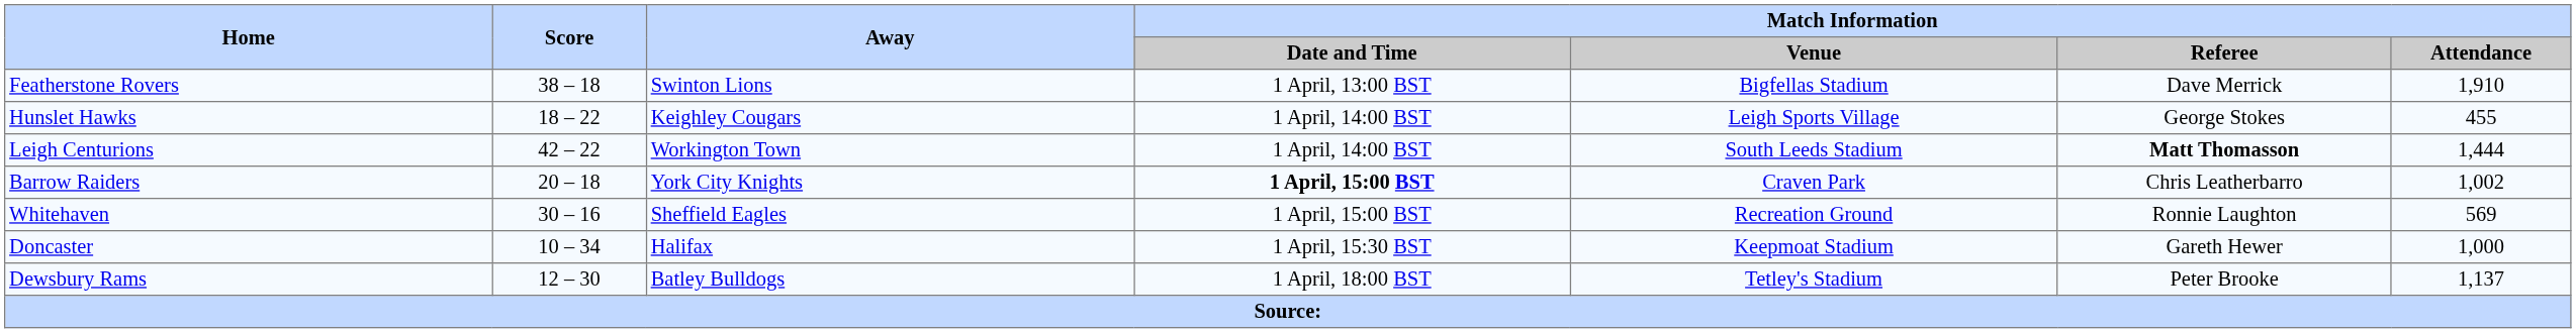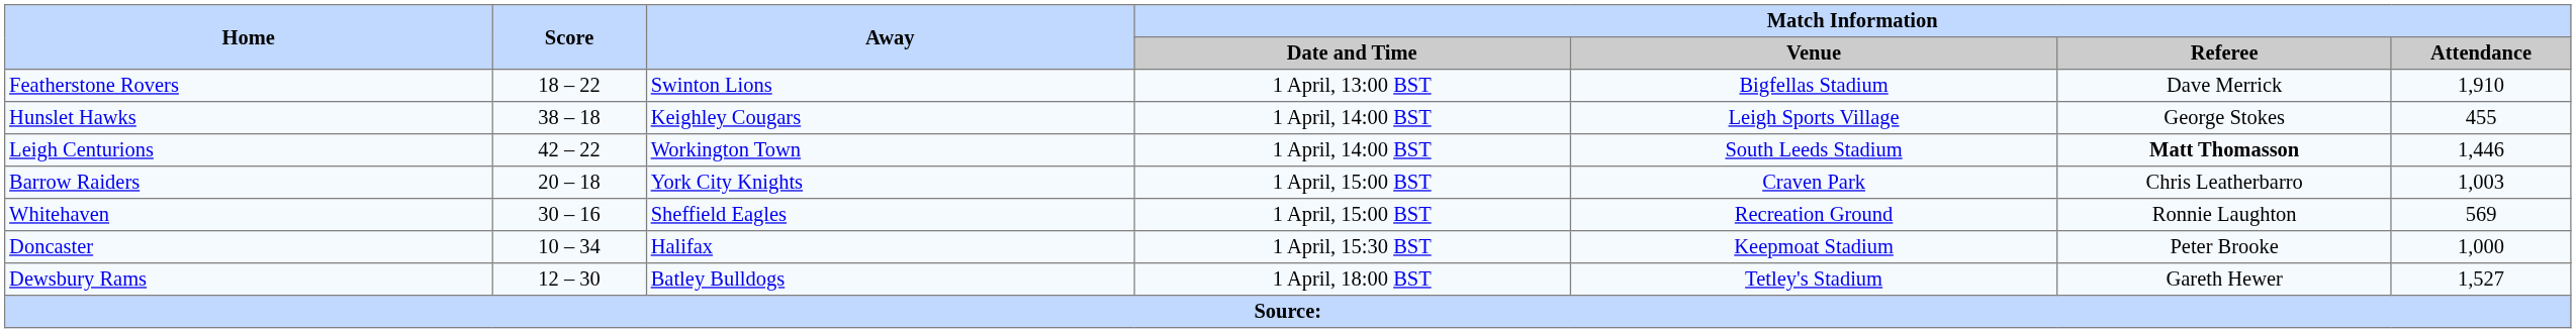Featherstone Rovers | Score: 38 – 18 -> 18 – 22
Hunslet Hawks | Score: 18 – 22 -> 38 – 18
Leigh Centurions | Match Information / Attendance: 1,444 -> 1,446
Barrow Raiders | Match Information / Date and Time: bold -> normal
Barrow Raiders | Match Information / Attendance: 1,002 -> 1,003
Doncaster | Match Information / Referee: Gareth Hewer -> Peter Brooke
Dewsbury Rams | Match Information / Referee: Peter Brooke -> Gareth Hewer
Dewsbury Rams | Match Information / Attendance: 1,137 -> 1,527
